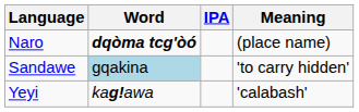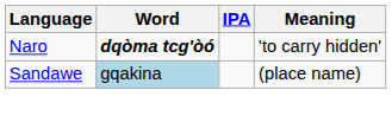Naro | Meaning: (place name) -> 'to carry hidden'
Sandawe | Meaning: 'to carry hidden' -> (place name)
- row: Yeyi | kagǃawa | 'calabash'
